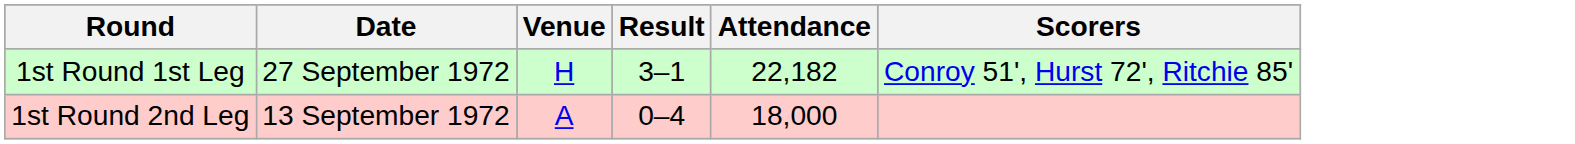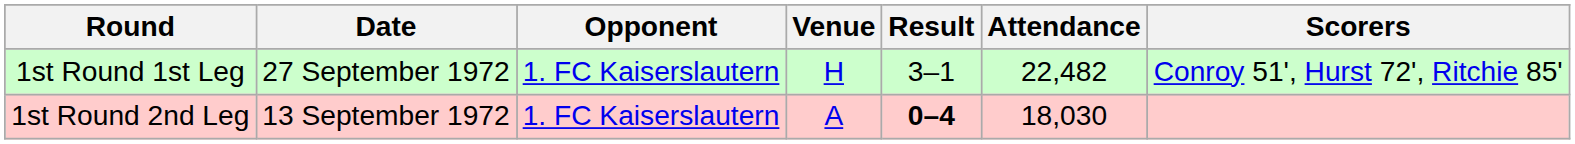+ column: Opponent | 1. FC Kaiserslautern | 1. FC Kaiserslautern
1st Round 1st Leg | Attendance: 22,182 -> 22,482
1st Round 2nd Leg | Result: normal -> bold
1st Round 2nd Leg | Attendance: 18,000 -> 18,030
